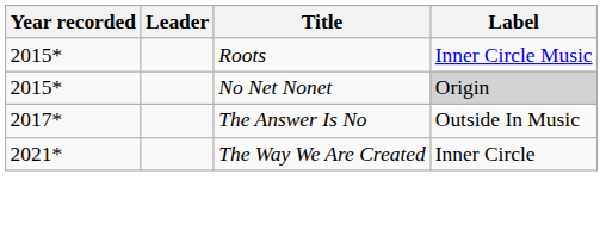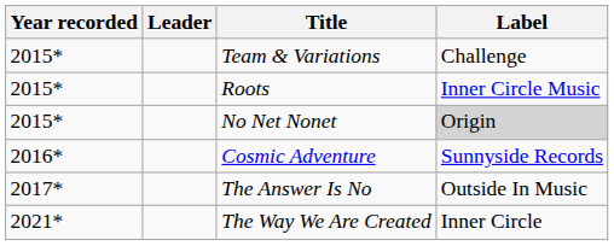+ row: 2015* | Team & Variations | Challenge
+ row: 2016* | Cosmic Adventure | Sunnyside Records
